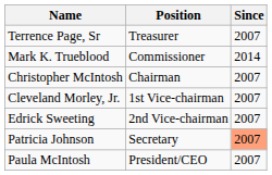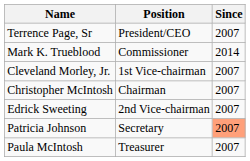Terrence Page, Sr | Position: Treasurer -> President/CEO
rows swapped: Christopher McIntosh <-> Cleveland Morley, Jr.
Paula McIntosh | Position: President/CEO -> Treasurer
